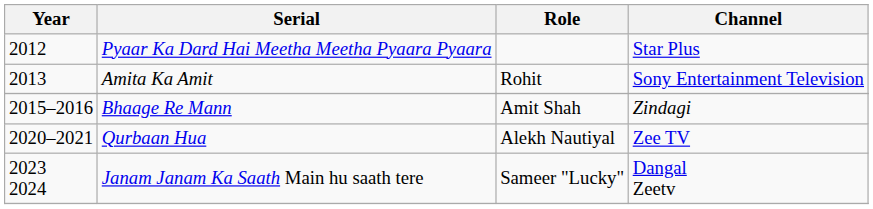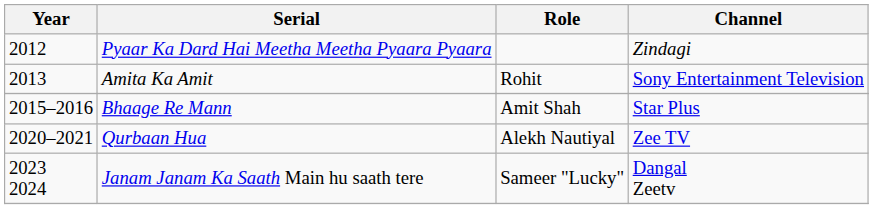Pyaar Ka Dard Hai Meetha Meetha Pyaara Pyaara | Channel: Star Plus -> Zindagi
Bhaage Re Mann | Channel: Zindagi -> Star Plus
